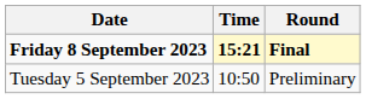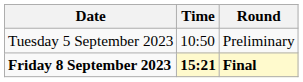rows swapped: Tuesday 5 September 2023 <-> Friday 8 September 2023
